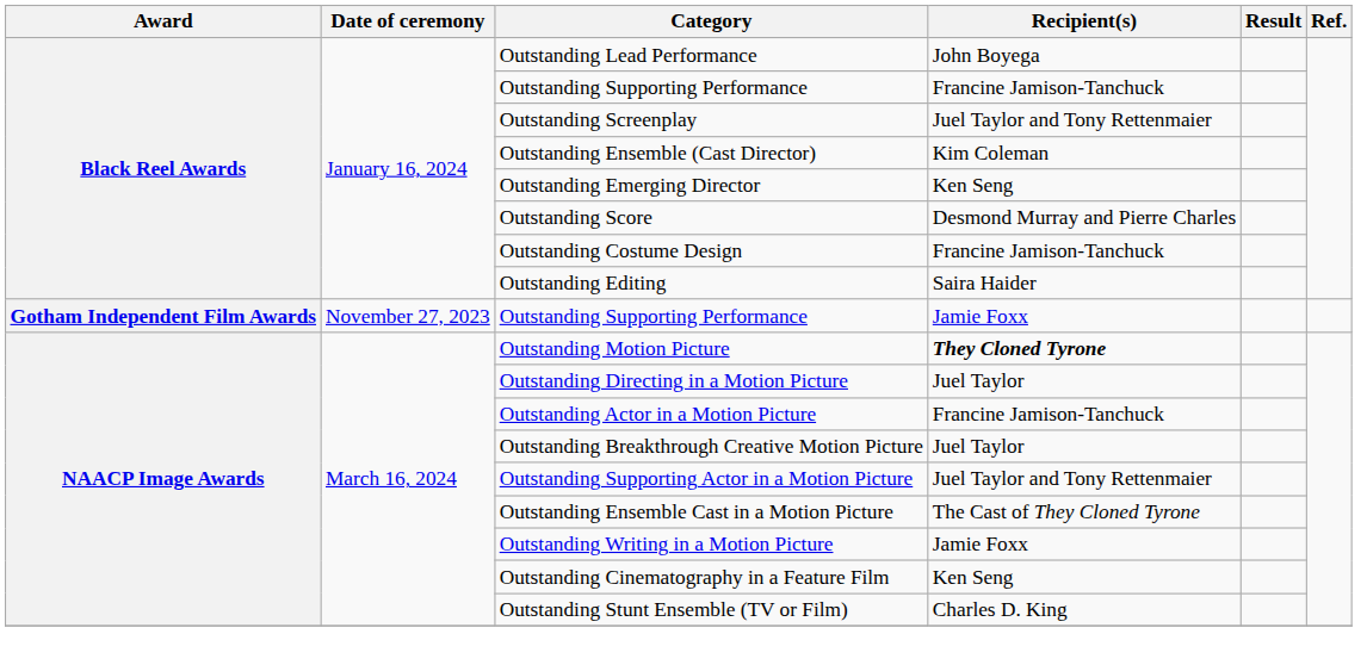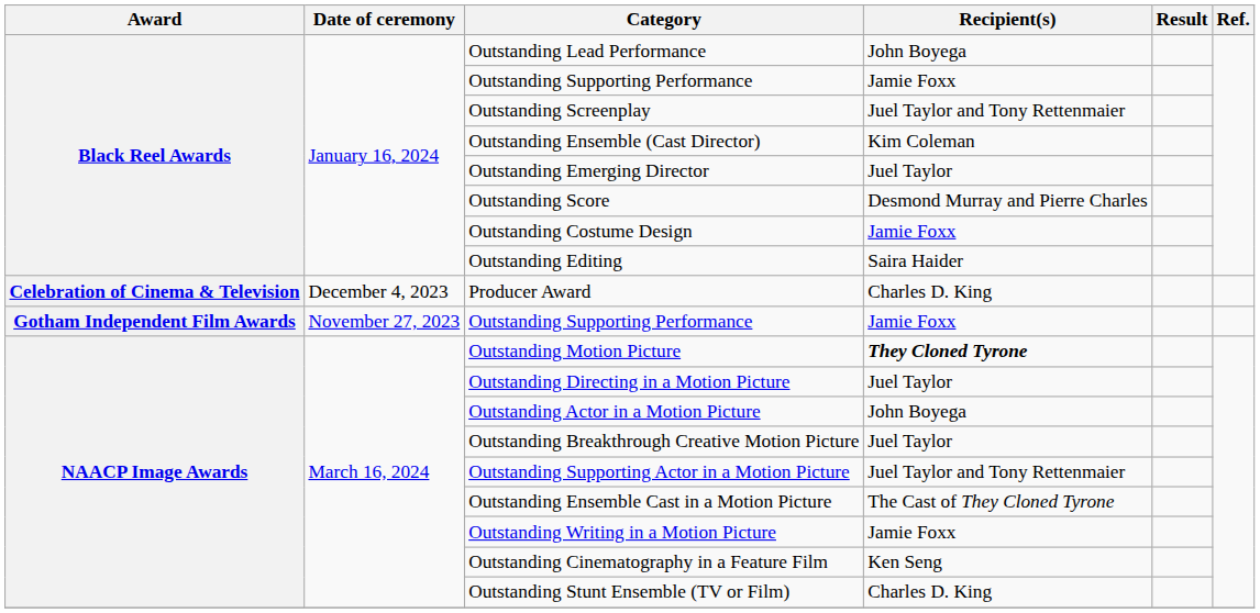Black Reel Awards / Outstanding Supporting Performance | Recipient(s): Francine Jamison-Tanchuck -> Jamie Foxx
Outstanding Emerging Director | Recipient(s): Ken Seng -> Juel Taylor
Outstanding Costume Design | Recipient(s): Francine Jamison-Tanchuck -> Jamie Foxx
+ row: Celebration of Cinema & Television | December 4, 2023 | Producer Award | Charles D. King
Outstanding Actor in a Motion Picture | Recipient(s): Francine Jamison-Tanchuck -> John Boyega
